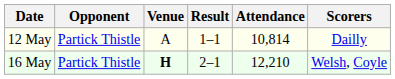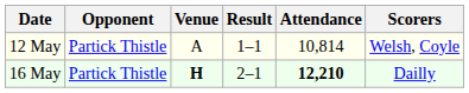12 May | Scorers: Dailly -> Welsh, Coyle
16 May | Attendance: normal -> bold
16 May | Scorers: Welsh, Coyle -> Dailly
